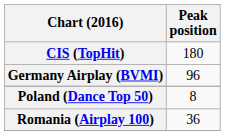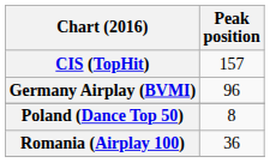CIS (TopHit) | Peak position: 180 -> 157
